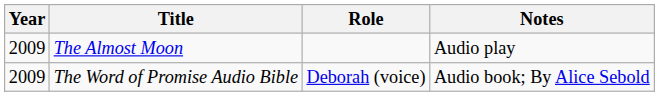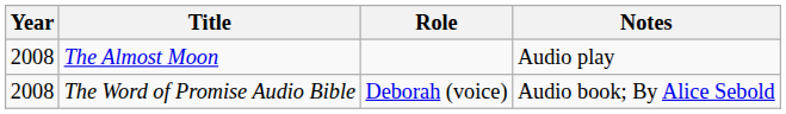The Almost Moon | Year: 2009 -> 2008
The Word of Promise Audio Bible | Year: 2009 -> 2008
